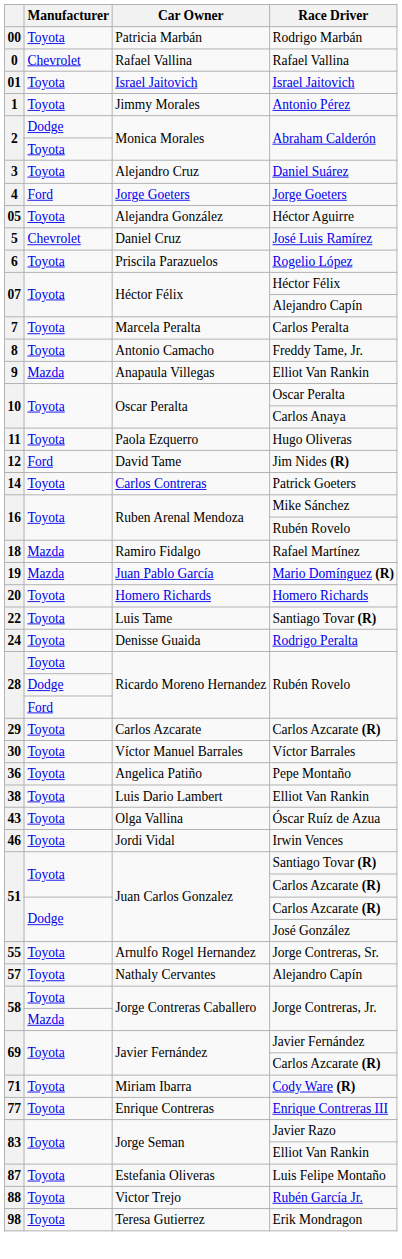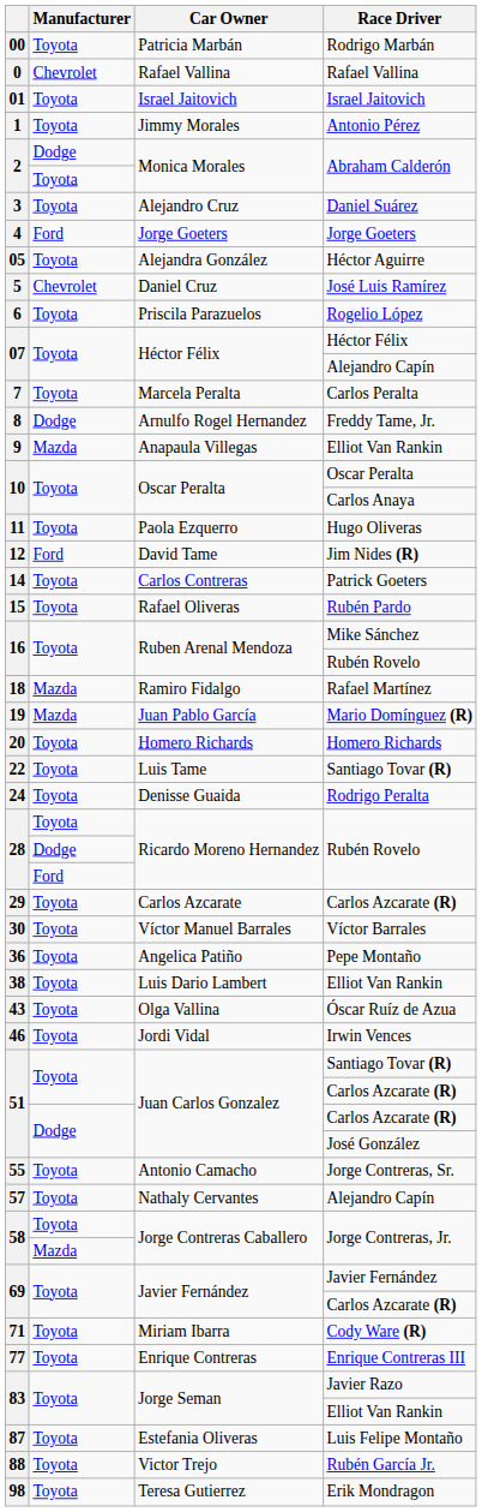8 | Manufacturer: Toyota -> Dodge
8 | Car Owner: Antonio Camacho -> Arnulfo Rogel Hernandez
+ row: 15 | Toyota | Rafael Oliveras | Rubén Pardo
55 | Car Owner: Arnulfo Rogel Hernandez -> Antonio Camacho
